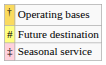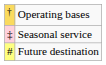rows swapped: Future destination <-> Seasonal service
